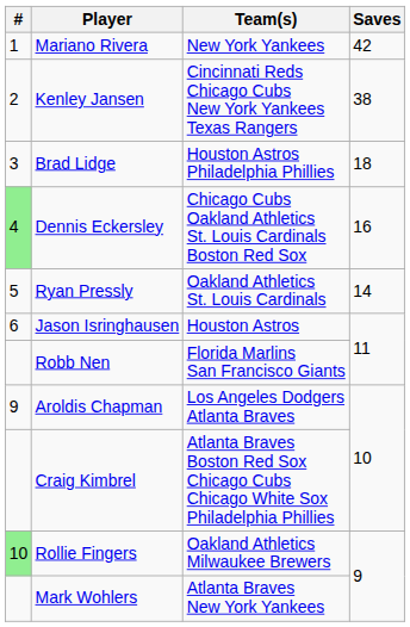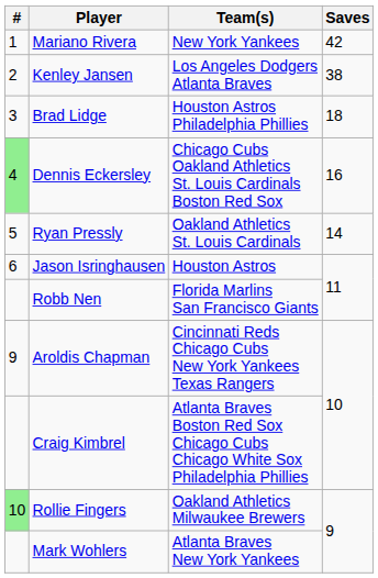Kenley Jansen | Team(s): Cincinnati Reds Chicago Cubs New York Yankees Texas Rangers -> Los Angeles Dodgers Atlanta Braves
Aroldis Chapman | Team(s): Los Angeles Dodgers Atlanta Braves -> Cincinnati Reds Chicago Cubs New York Yankees Texas Rangers
